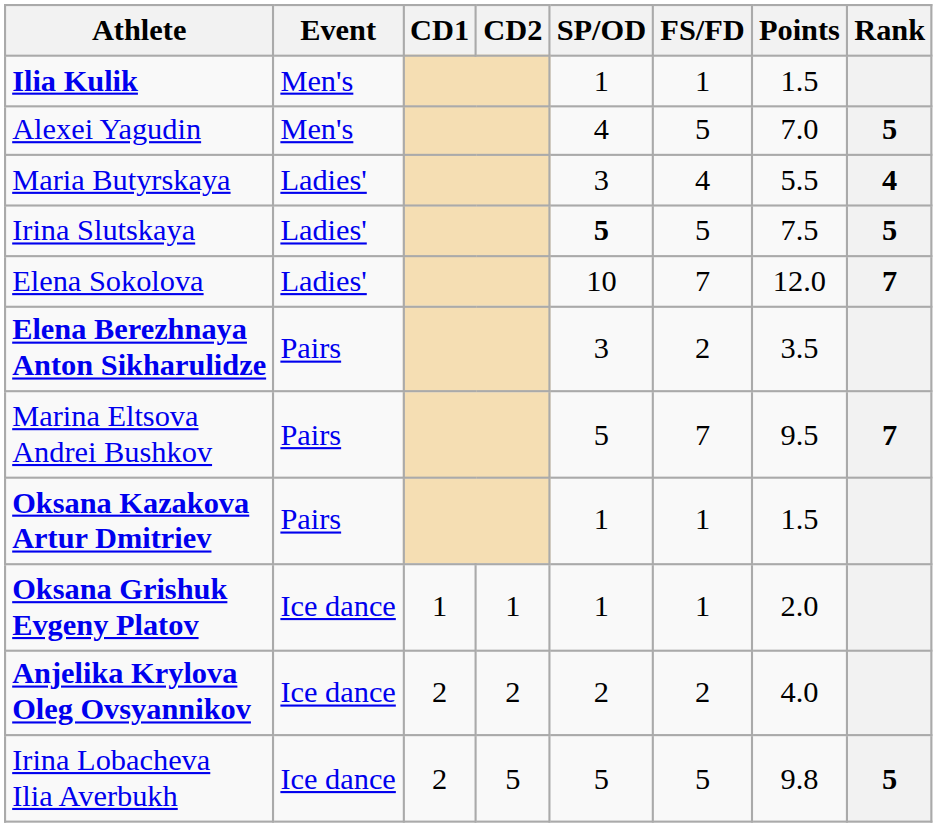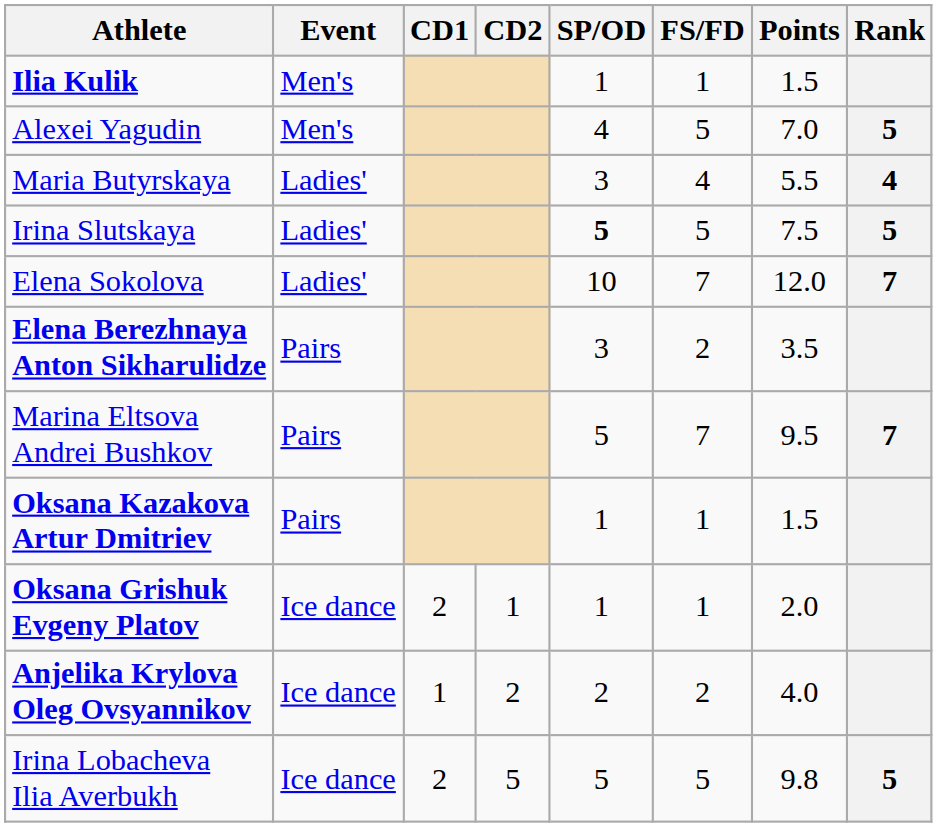Oksana Grishuk Evgeny Platov | CD1: 1 -> 2
Anjelika Krylova Oleg Ovsyannikov | CD1: 2 -> 1
